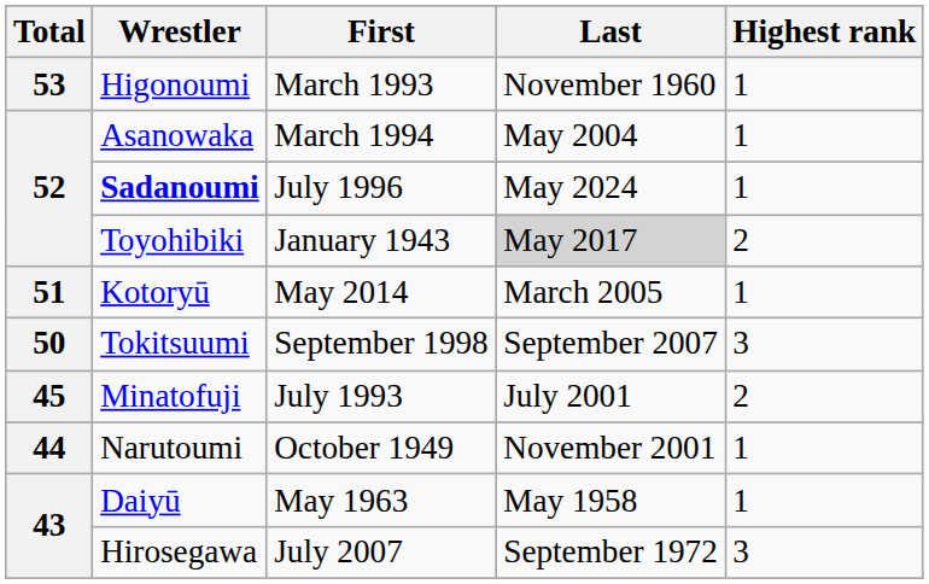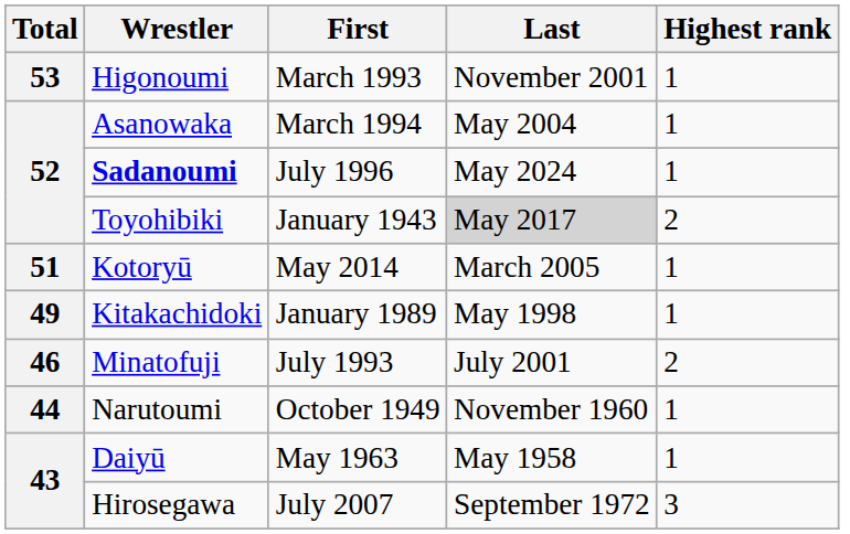Higonoumi | Last: November 1960 -> November 2001
- row: 50 | Tokitsuumi | September 1998 | September 2007 | 3
+ row: 49 | Kitakachidoki | January 1989 | May 1998 | 1
Minatofuji | Total: 45 -> 46
Narutoumi | Last: November 2001 -> November 1960
